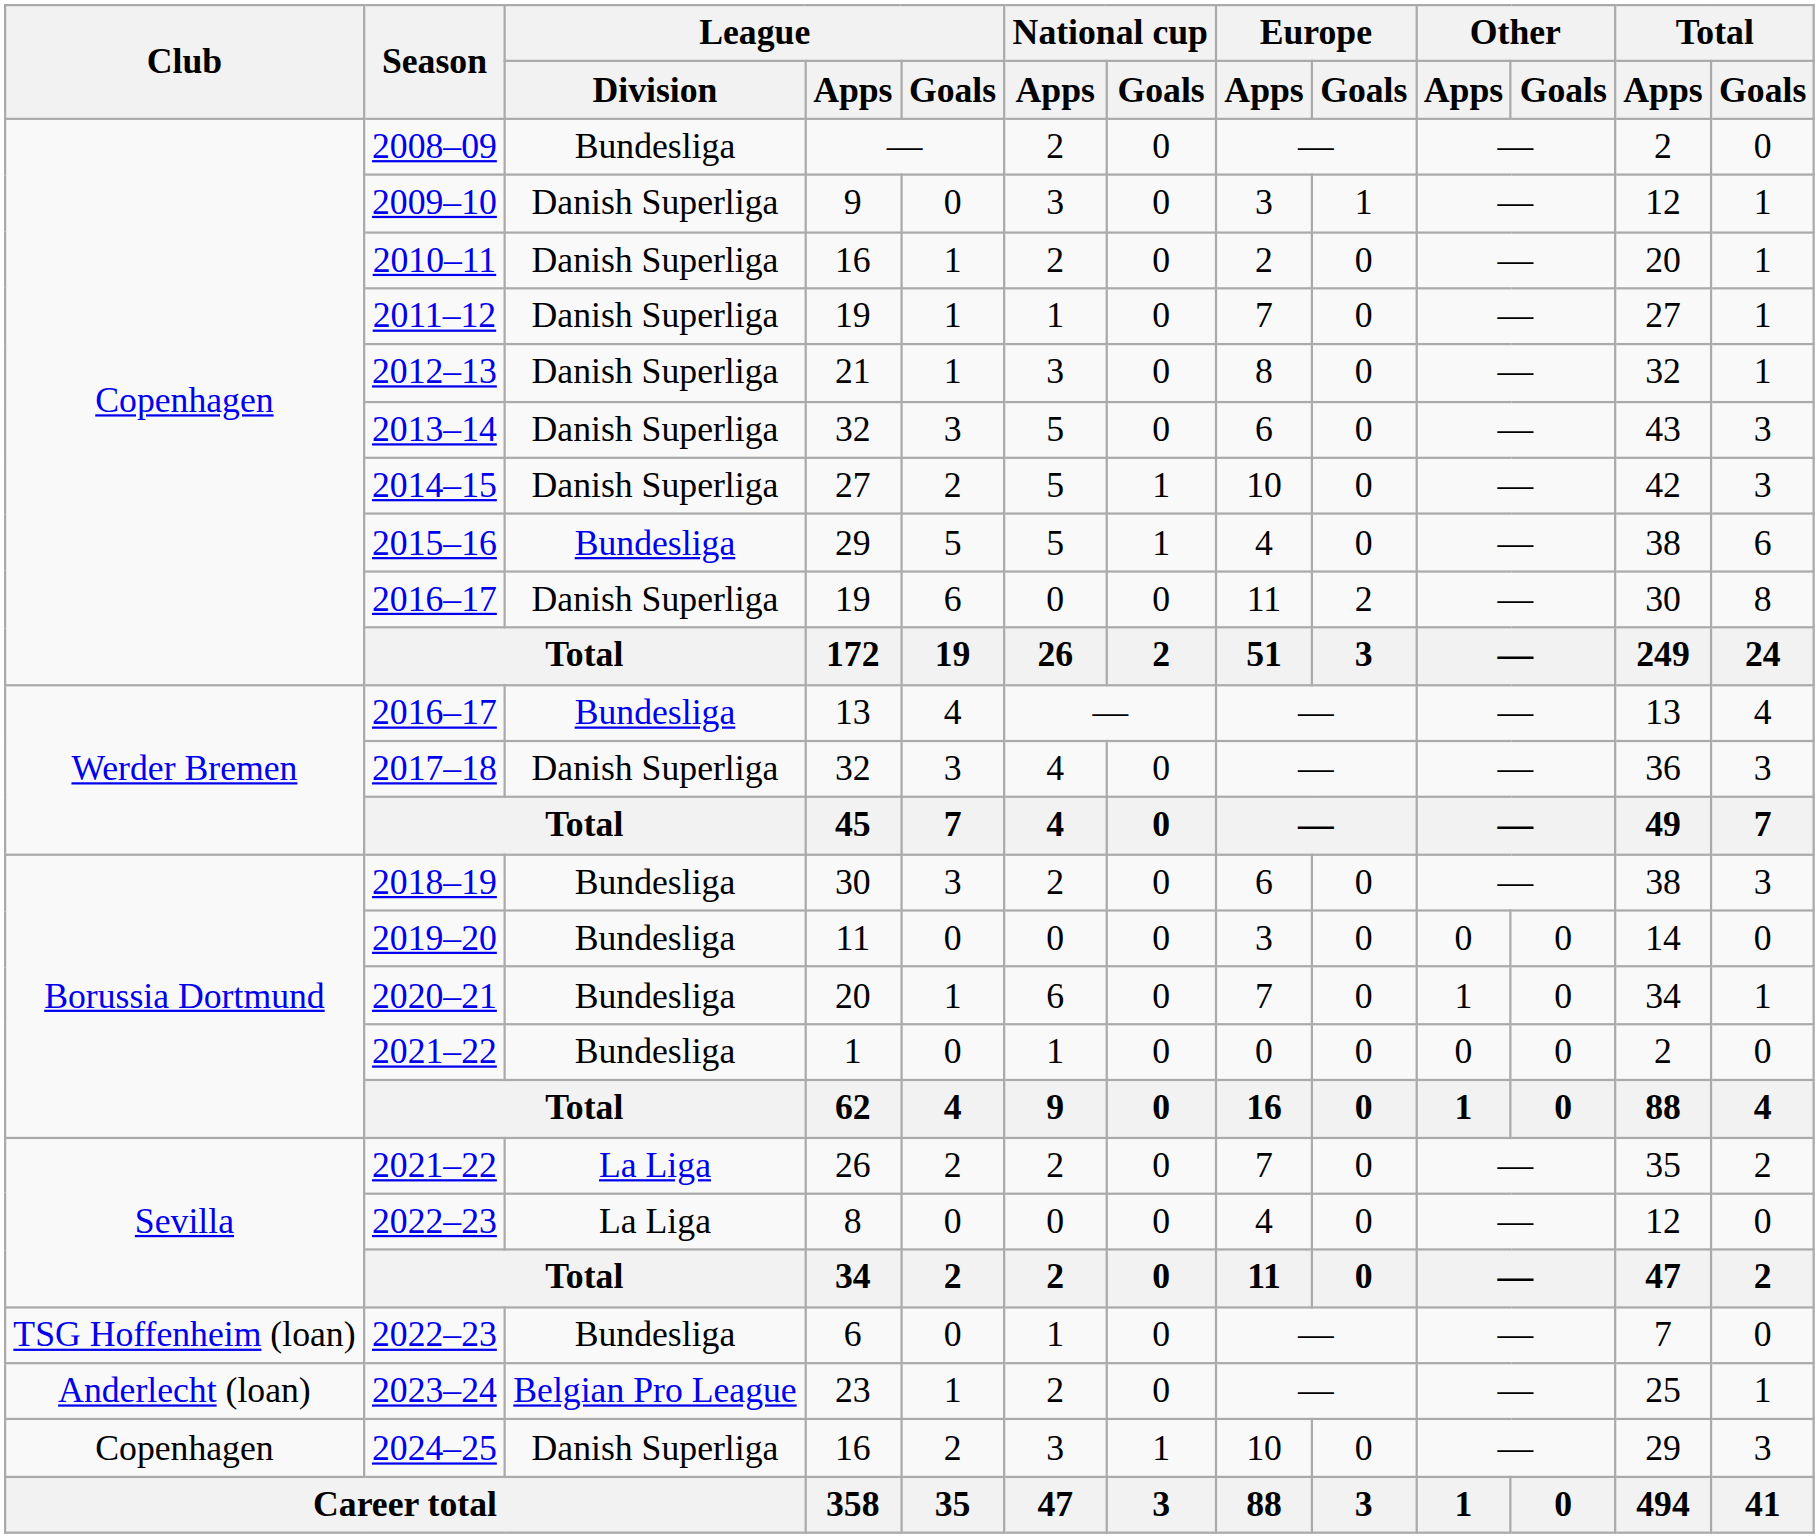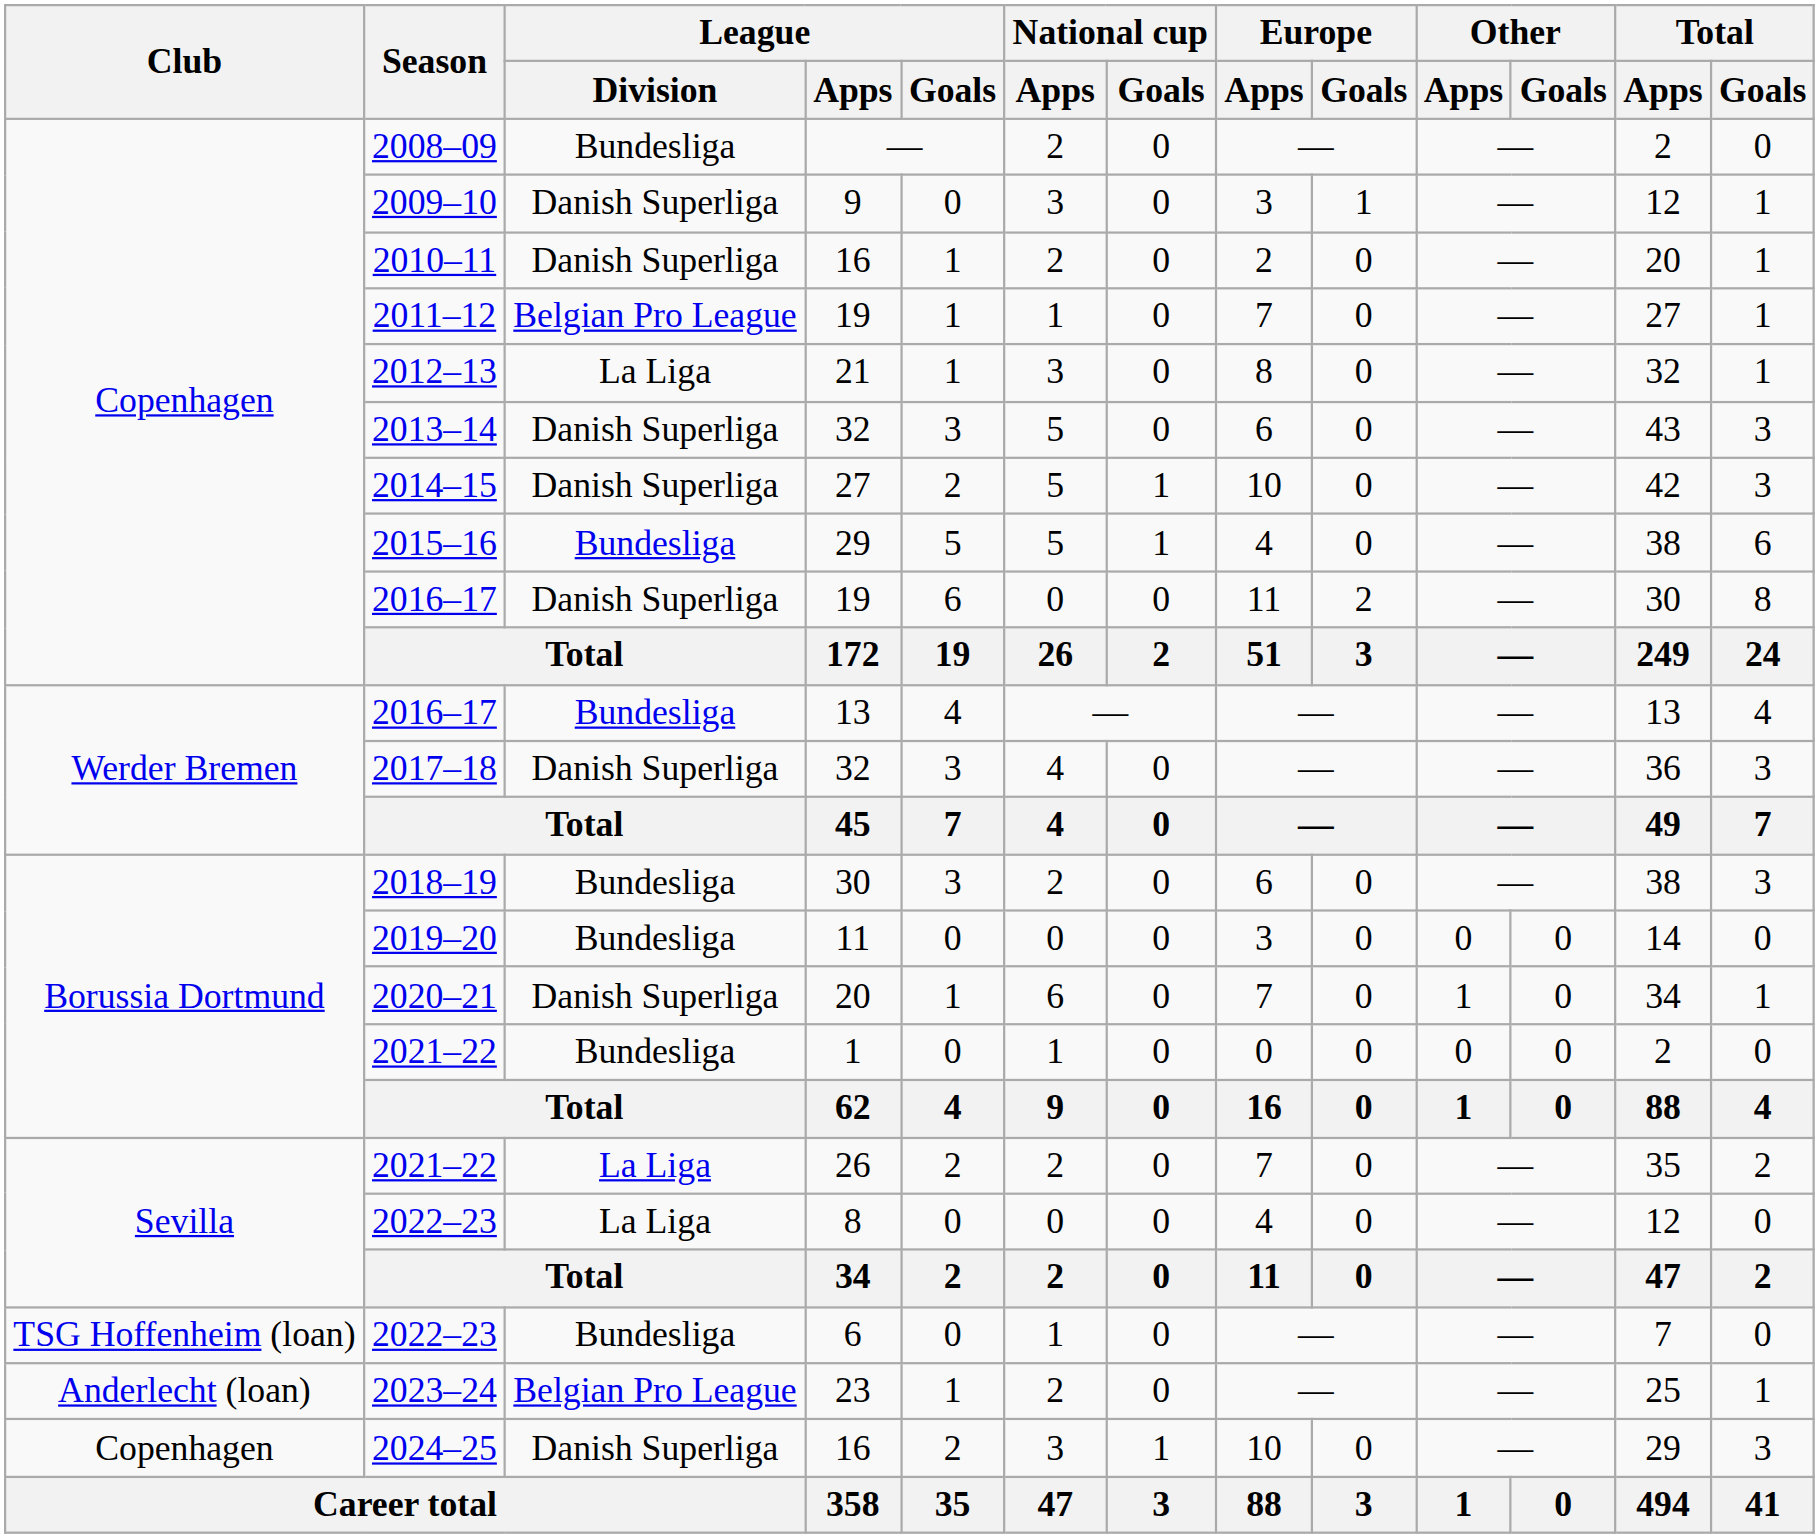2011–12 | League / Division: Danish Superliga -> Belgian Pro League
2012–13 | League / Division: Danish Superliga -> La Liga
2020–21 | League / Division: Bundesliga -> Danish Superliga
